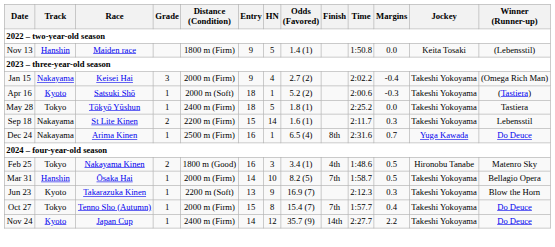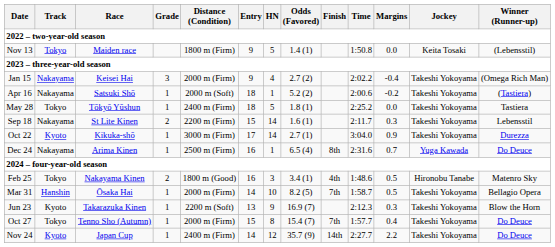Nov 13 | Track: Hanshin -> Tokyo
Apr 16 | Track: Kyoto -> Nakayama
Apr 16 | Margins: -0.3 -> -0.2
+ row: Oct 22 | Kyoto | Kikuka-shō | 1 | 3000 m (Firm) | 17 | 14 | 2.7 (1) | 3:04.0 | 0.9 | Takeshi Yokoyama | Durezza
